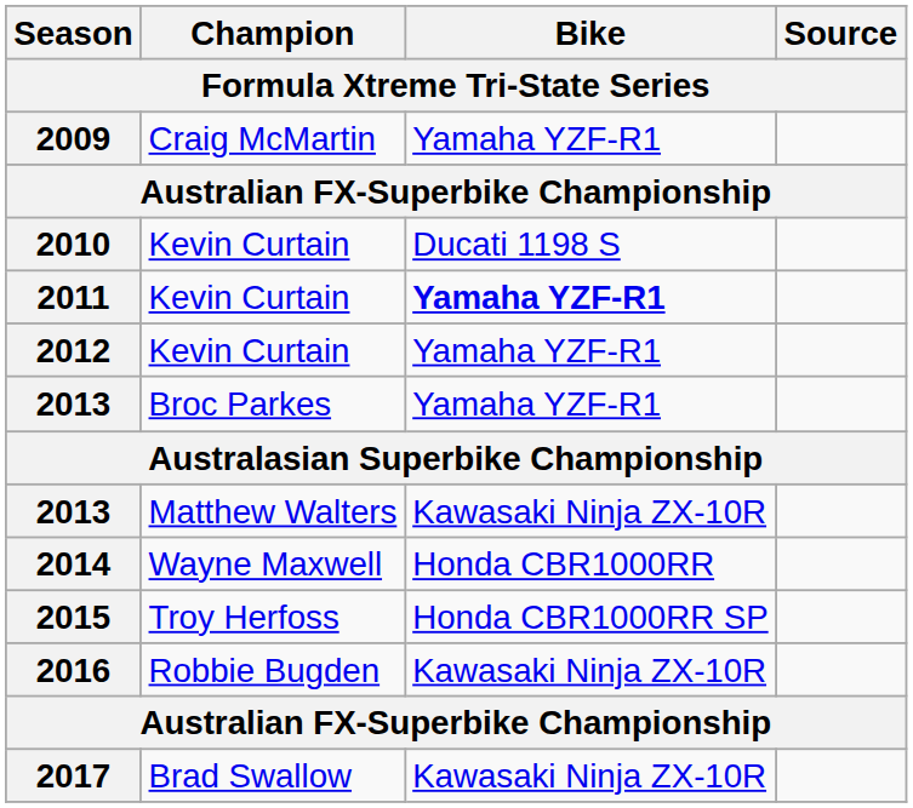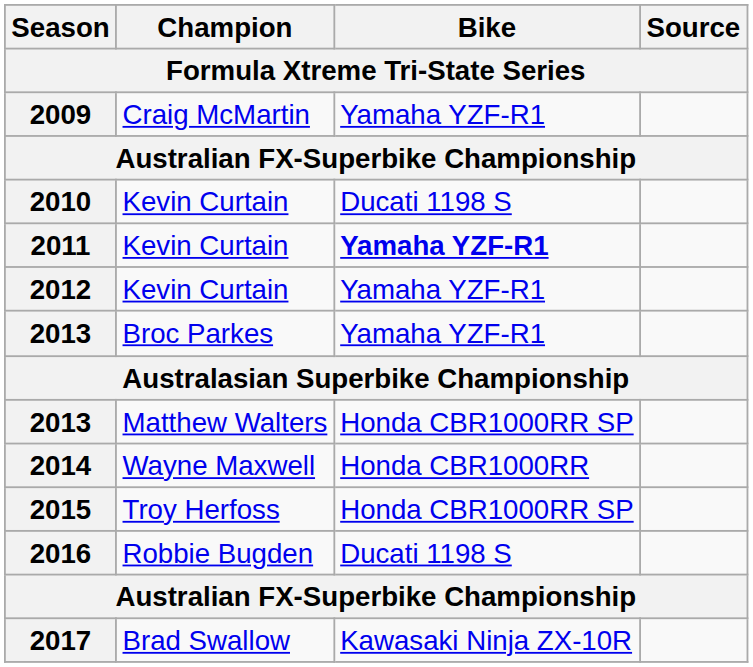2013 / Matthew Walters | Bike: Kawasaki Ninja ZX-10R -> Honda CBR1000RR SP
2016 | Bike: Kawasaki Ninja ZX-10R -> Ducati 1198 S
